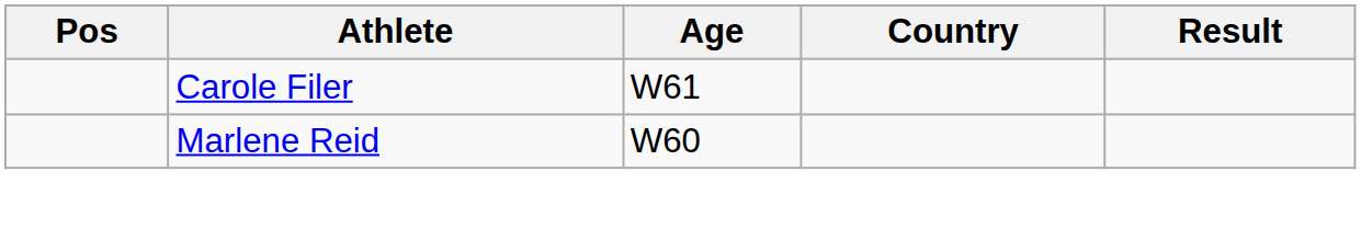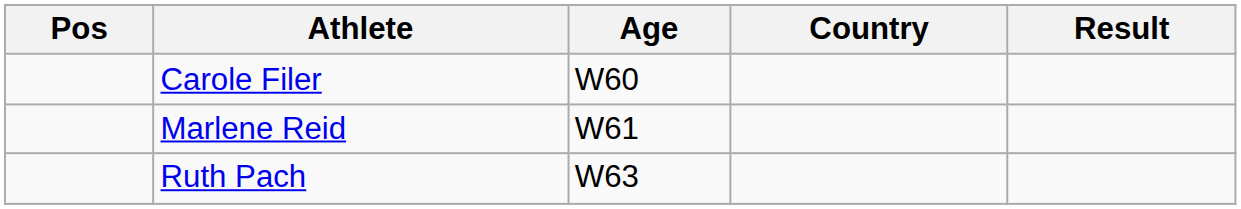Carole Filer | Age: W61 -> W60
Marlene Reid | Age: W60 -> W61
+ row: Ruth Pach | W63
